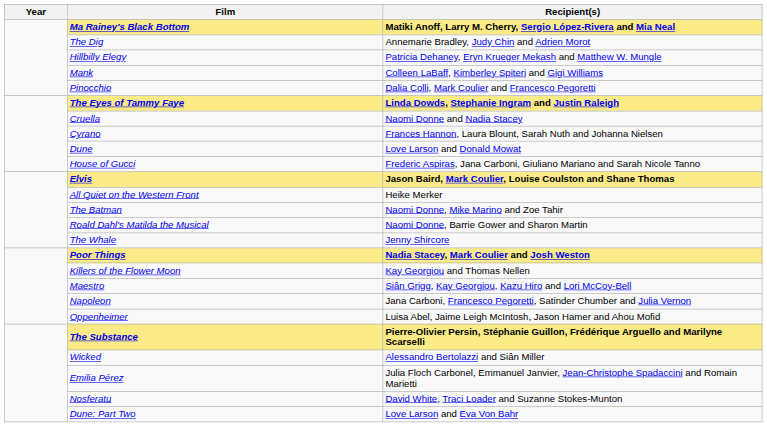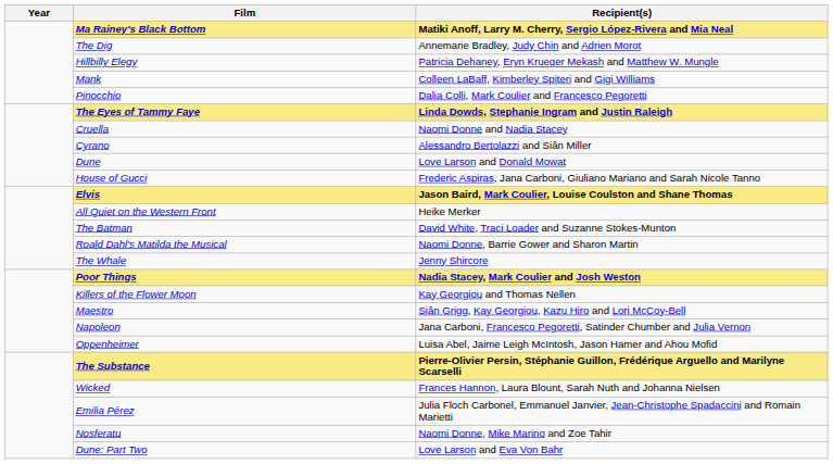Cyrano | Recipient(s): Frances Hannon, Laura Blount, Sarah Nuth and Johanna Nielsen -> Alessandro Bertolazzi and Siân Miller
The Batman | Recipient(s): Naomi Donne, Mike Marino and Zoe Tahir -> David White, Traci Loader and Suzanne Stokes-Munton
Wicked | Recipient(s): Alessandro Bertolazzi and Siân Miller -> Frances Hannon, Laura Blount, Sarah Nuth and Johanna Nielsen
Nosferatu | Recipient(s): David White, Traci Loader and Suzanne Stokes-Munton -> Naomi Donne, Mike Marino and Zoe Tahir
